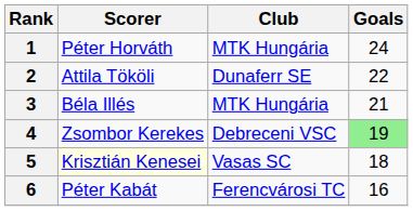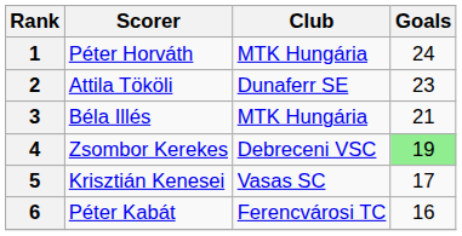2 | Goals: 22 -> 23
5 | Scorer: lightyellow background -> no background
5 | Goals: 18 -> 17
